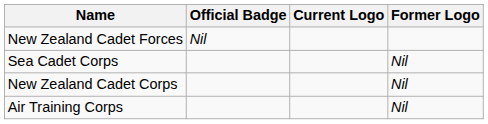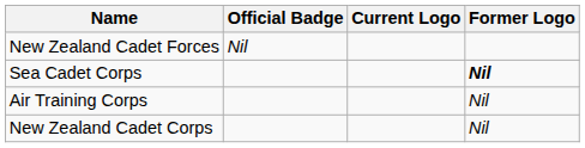Sea Cadet Corps | Former Logo: normal -> bold
rows swapped: New Zealand Cadet Corps <-> Air Training Corps
